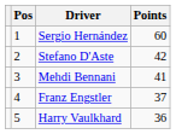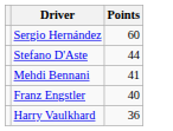- column: Pos | 1 | 2 | 3 | 4 | 5
Stefano D'Aste | Points: 42 -> 44
Franz Engstler | Points: 37 -> 40
